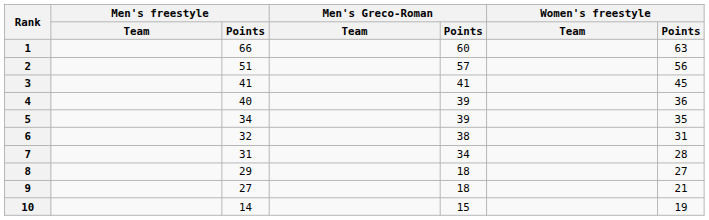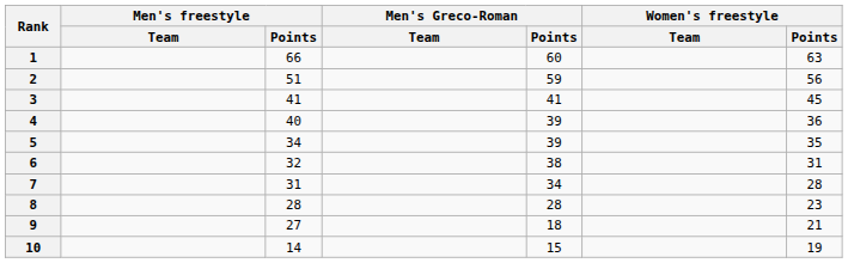2 | Men's Greco-Roman / Points: 57 -> 59
8 | Men's freestyle / Points: 29 -> 28
8 | Men's Greco-Roman / Points: 18 -> 28
8 | Women's freestyle / Points: 27 -> 23
